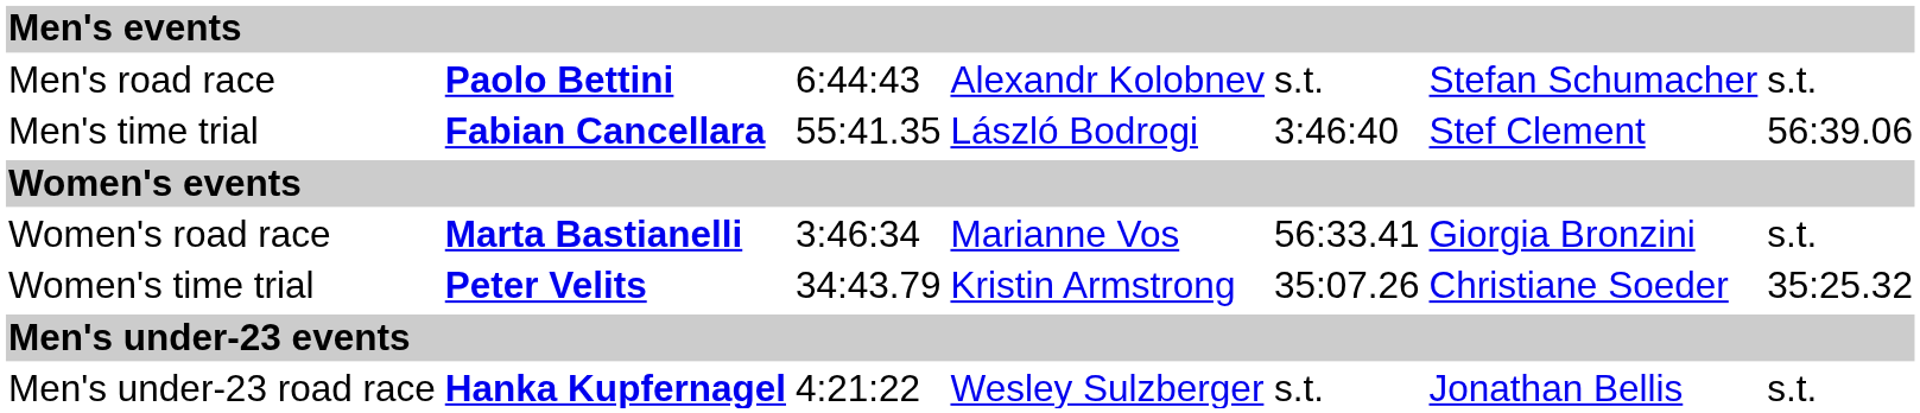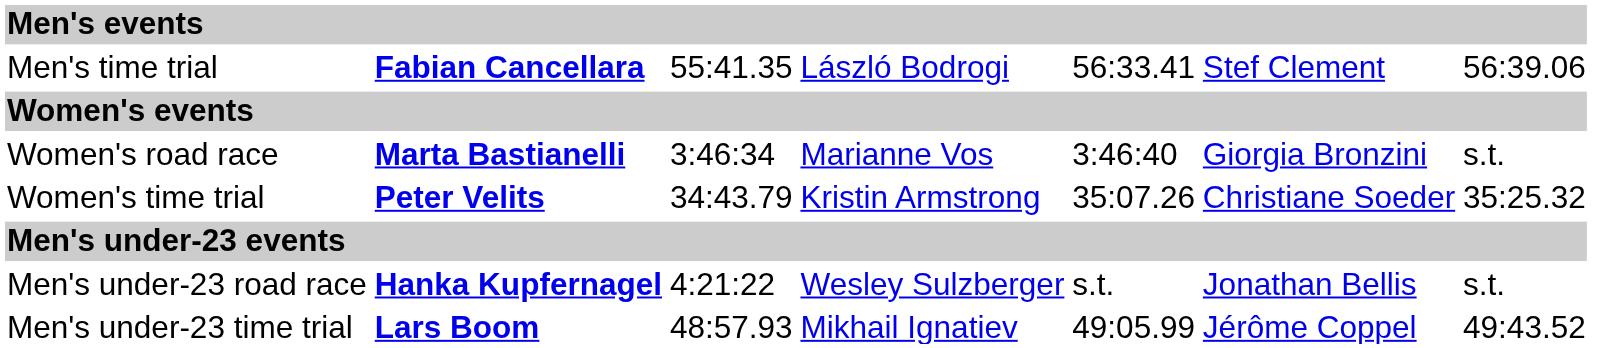- row: Men's road race | Paolo Bettini | 6:44:43 | Alexandr Kolobnev | s.t. | Stefan Schumacher | s.t.
Men's time trial | column 5: 3:46:40 -> 56:33.41
Women's road race | column 5: 56:33.41 -> 3:46:40
+ row: Men's under-23 time trial | Lars Boom | 48:57.93 | Mikhail Ignatiev | 49:05.99 | Jérôme Coppel | 49:43.52
